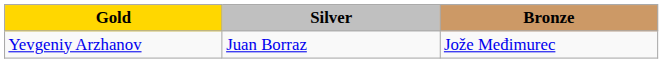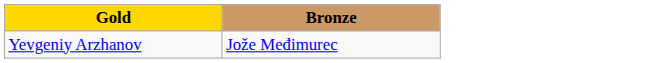- column: Silver | Juan Borraz
